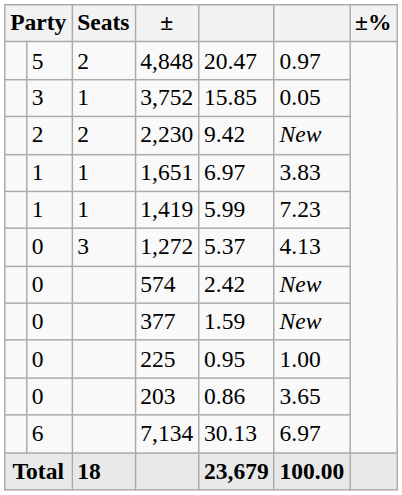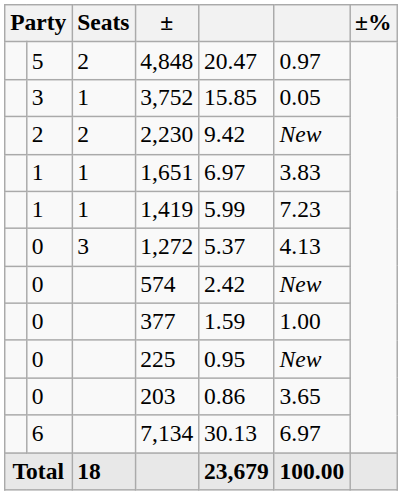377 | column 6: New -> 1.00
225 | column 6: 1.00 -> New
